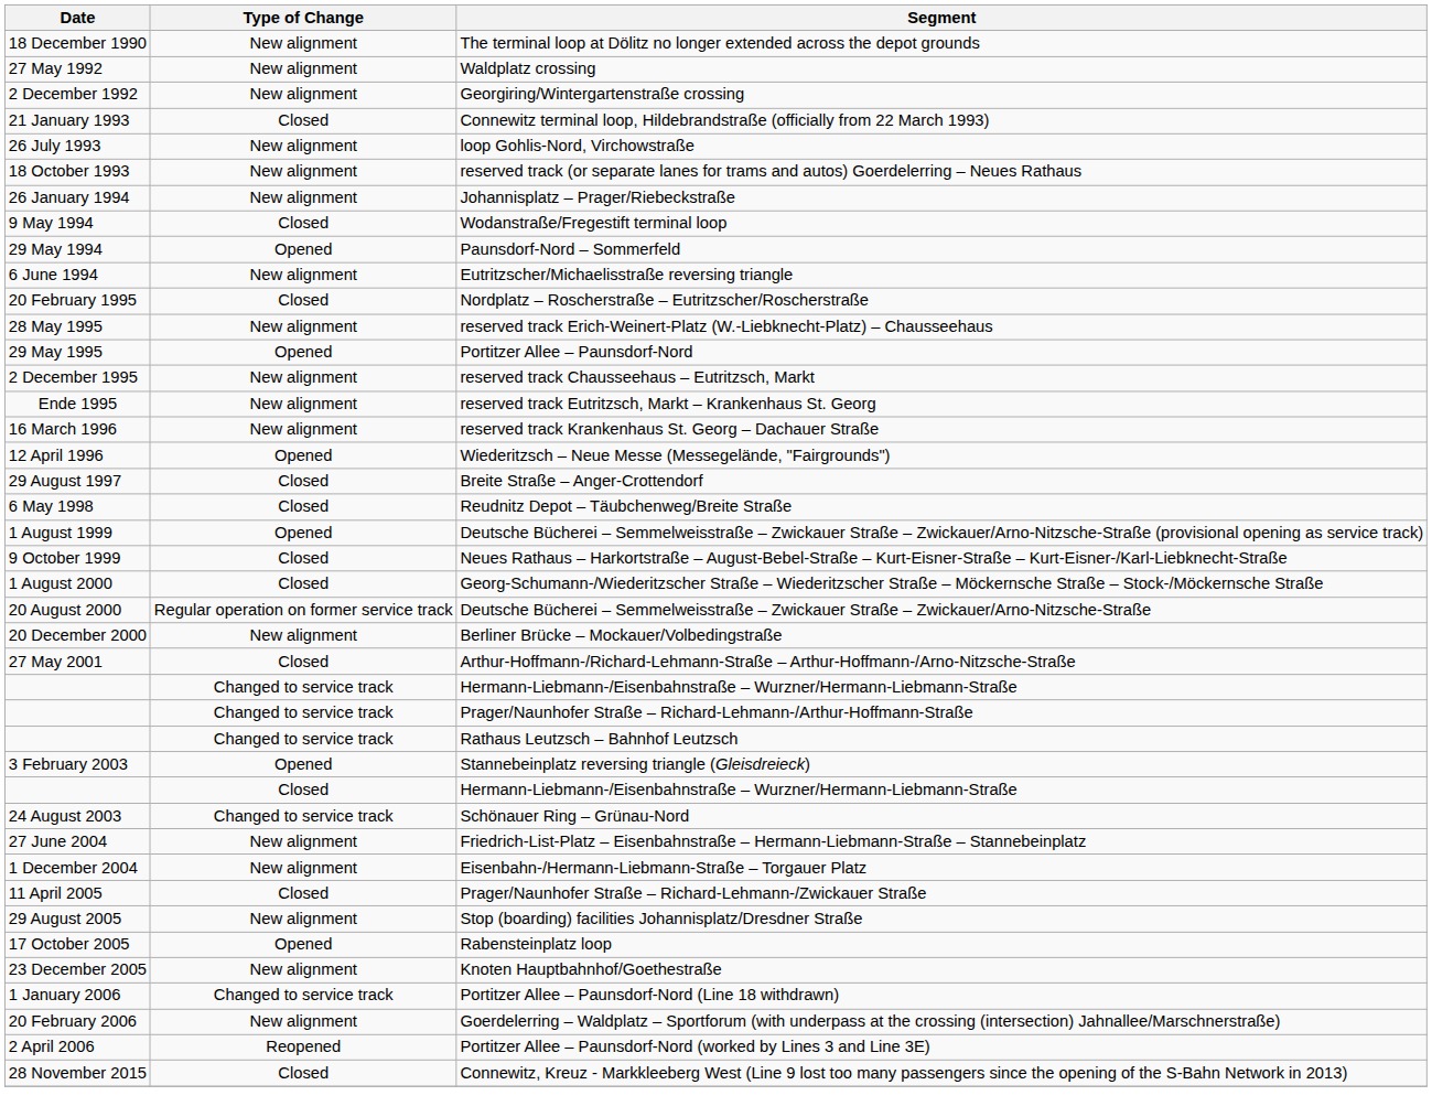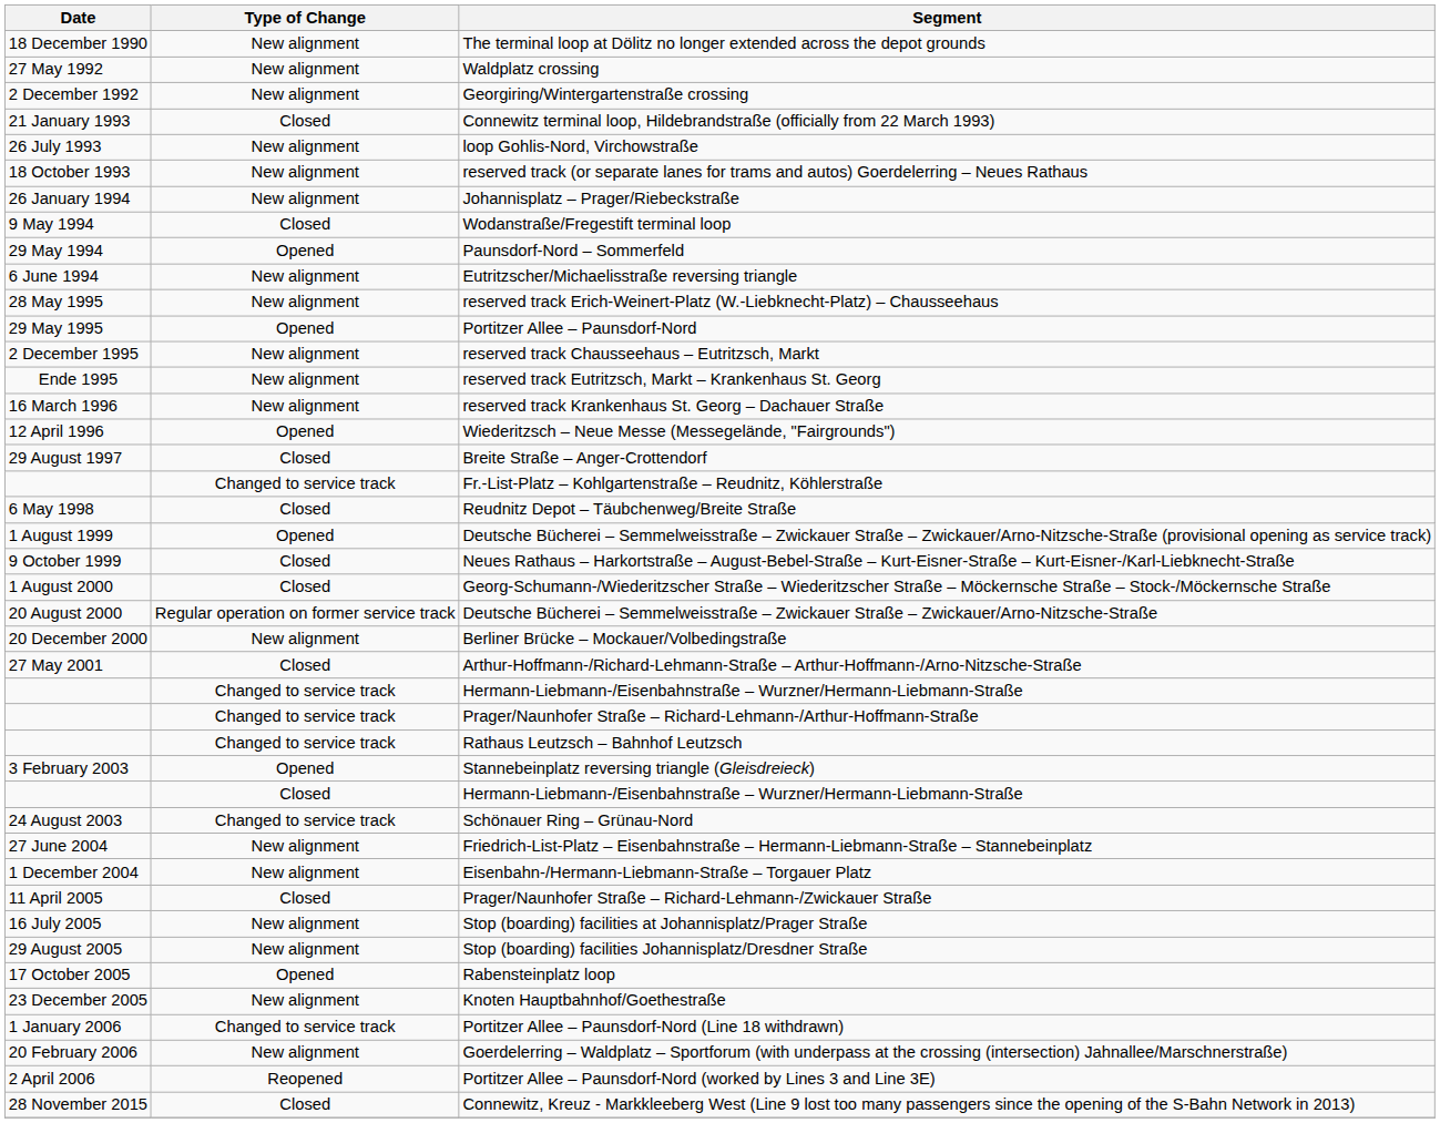- row: 20 February 1995 | Closed | Nordplatz – Roscherstraße – Eutritzscher/Roscherstraße
+ row: Changed to service track | Fr.-List-Platz – Kohlgartenstraße – Reudnitz, Köhlerstraße
+ row: 16 July 2005 | New alignment | Stop (boarding) facilities at Johannisplatz/Prager Straße
